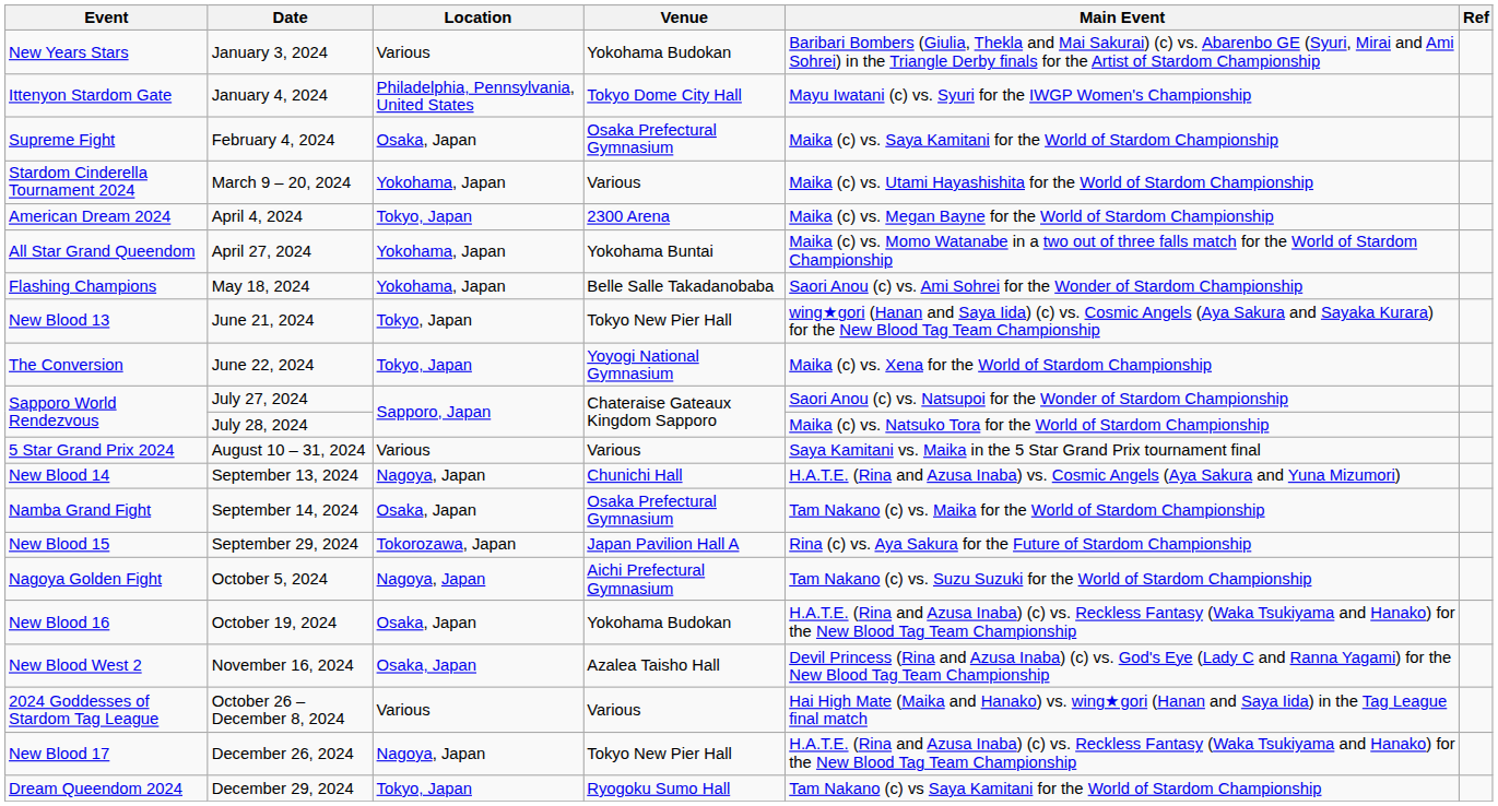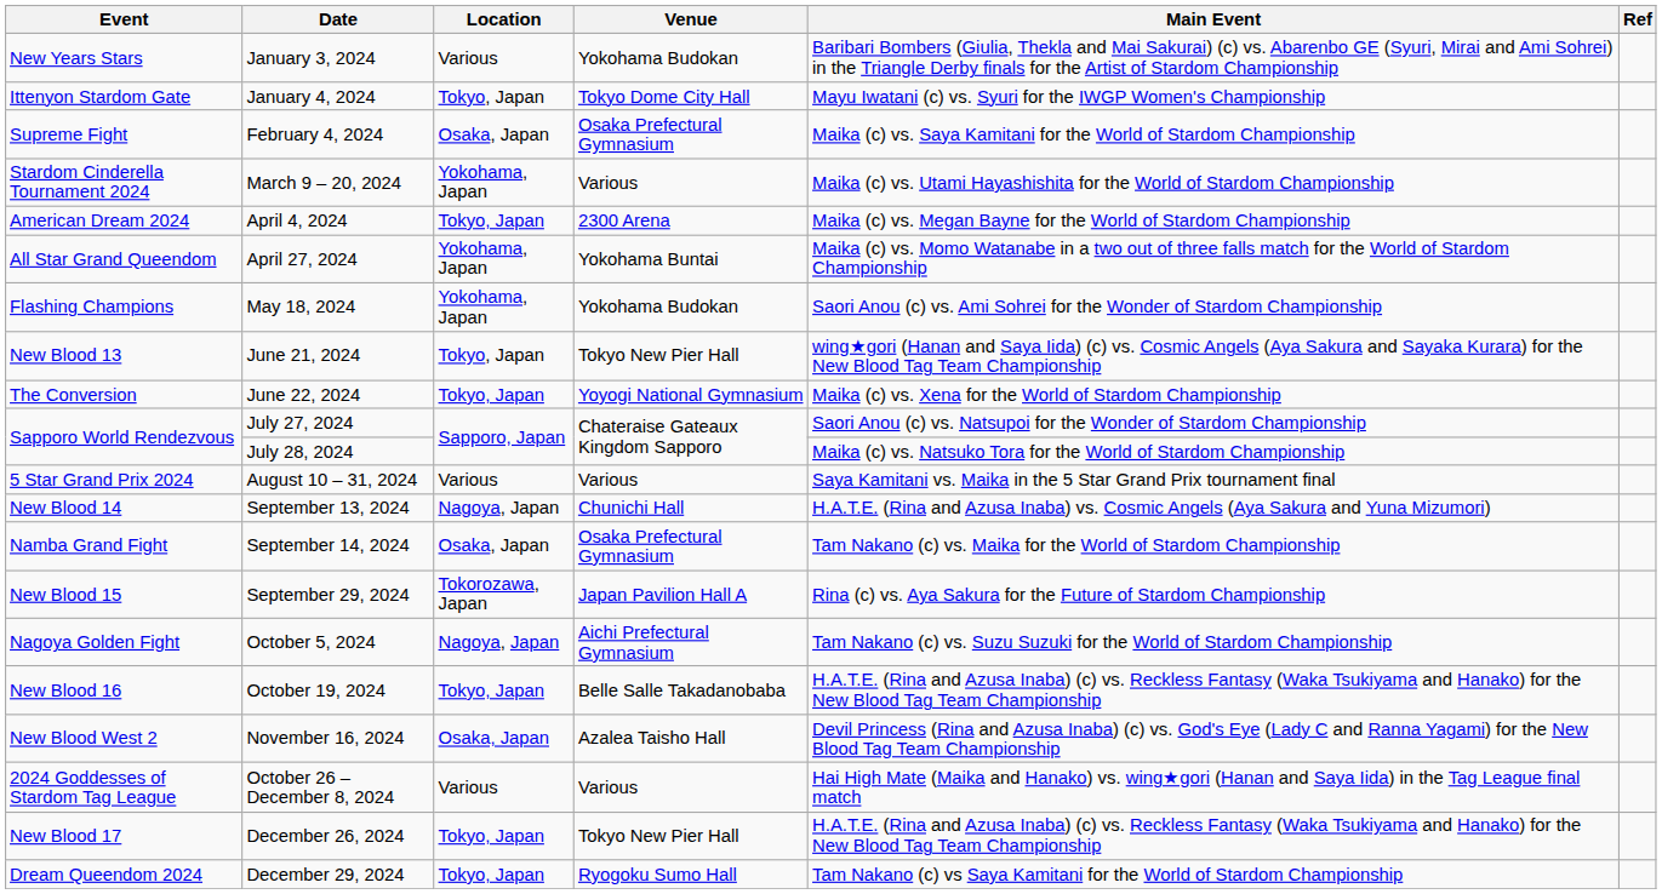January 4, 2024 | Location: Philadelphia, Pennsylvania, United States -> Tokyo, Japan
May 18, 2024 | Venue: Belle Salle Takadanobaba -> Yokohama Budokan
October 19, 2024 | Location: Osaka, Japan -> Tokyo, Japan
October 19, 2024 | Venue: Yokohama Budokan -> Belle Salle Takadanobaba
December 26, 2024 | Location: Nagoya, Japan -> Tokyo, Japan
